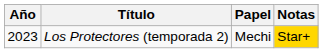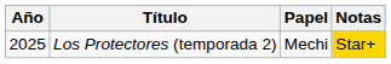Los Protectores (temporada 2) | Año: 2023 -> 2025
